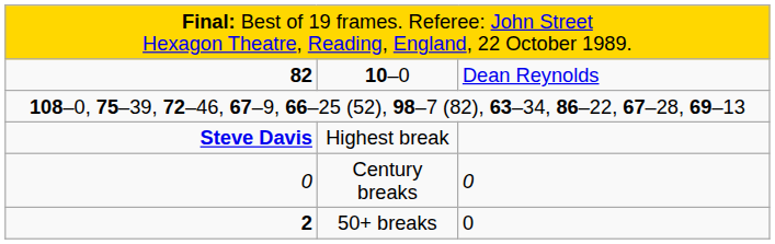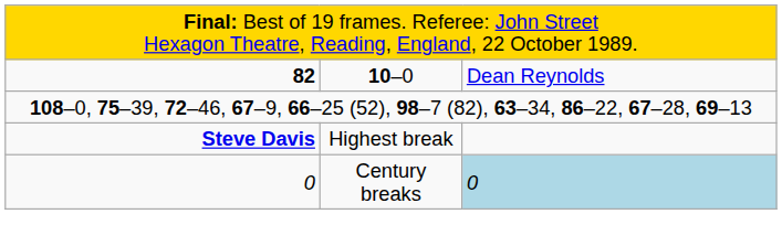Century breaks | column 3: no background -> lightblue background
- row: 2 | 50+ breaks | 0
